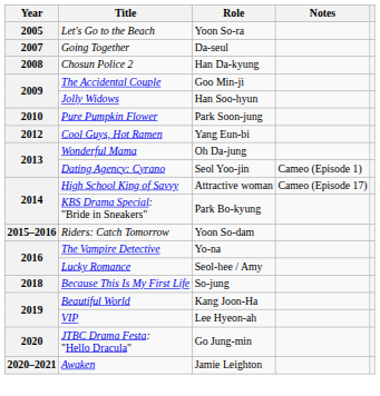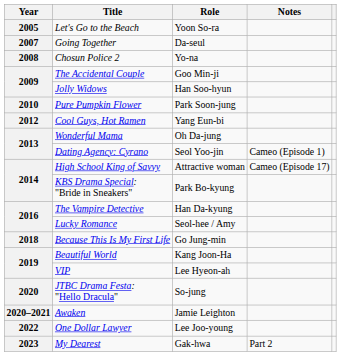Chosun Police 2 | Role: Han Da-kyung -> Yo-na
- row: 2015–2016 | Riders: Catch Tomorrow | Yoon So-dam
The Vampire Detective | Role: Yo-na -> Han Da-kyung
Because This Is My First Life | Role: So-jung -> Go Jung-min
JTBC Drama Festa: "Hello Dracula" | Role: Go Jung-min -> So-jung
+ row: 2022 | One Dollar Lawyer | Lee Joo-young
+ row: 2023 | My Dearest | Gak-hwa | Part 2
